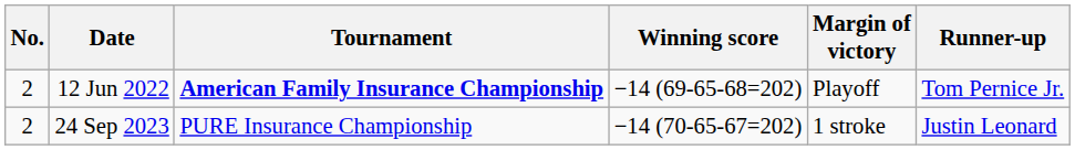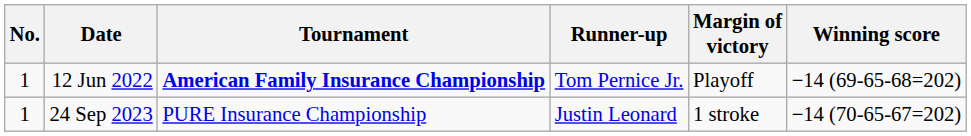columns swapped: Winning score <-> Runner-up
12 Jun 2022 | No.: 2 -> 1
24 Sep 2023 | No.: 2 -> 1
